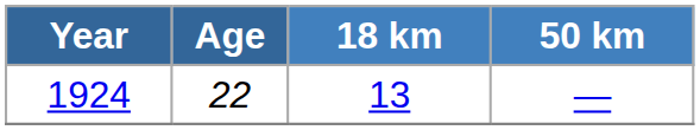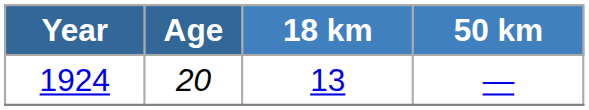1924 | Age: 22 -> 20
